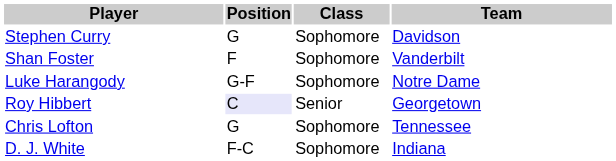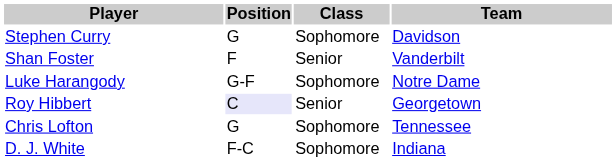Shan Foster | Class: Sophomore -> Senior
